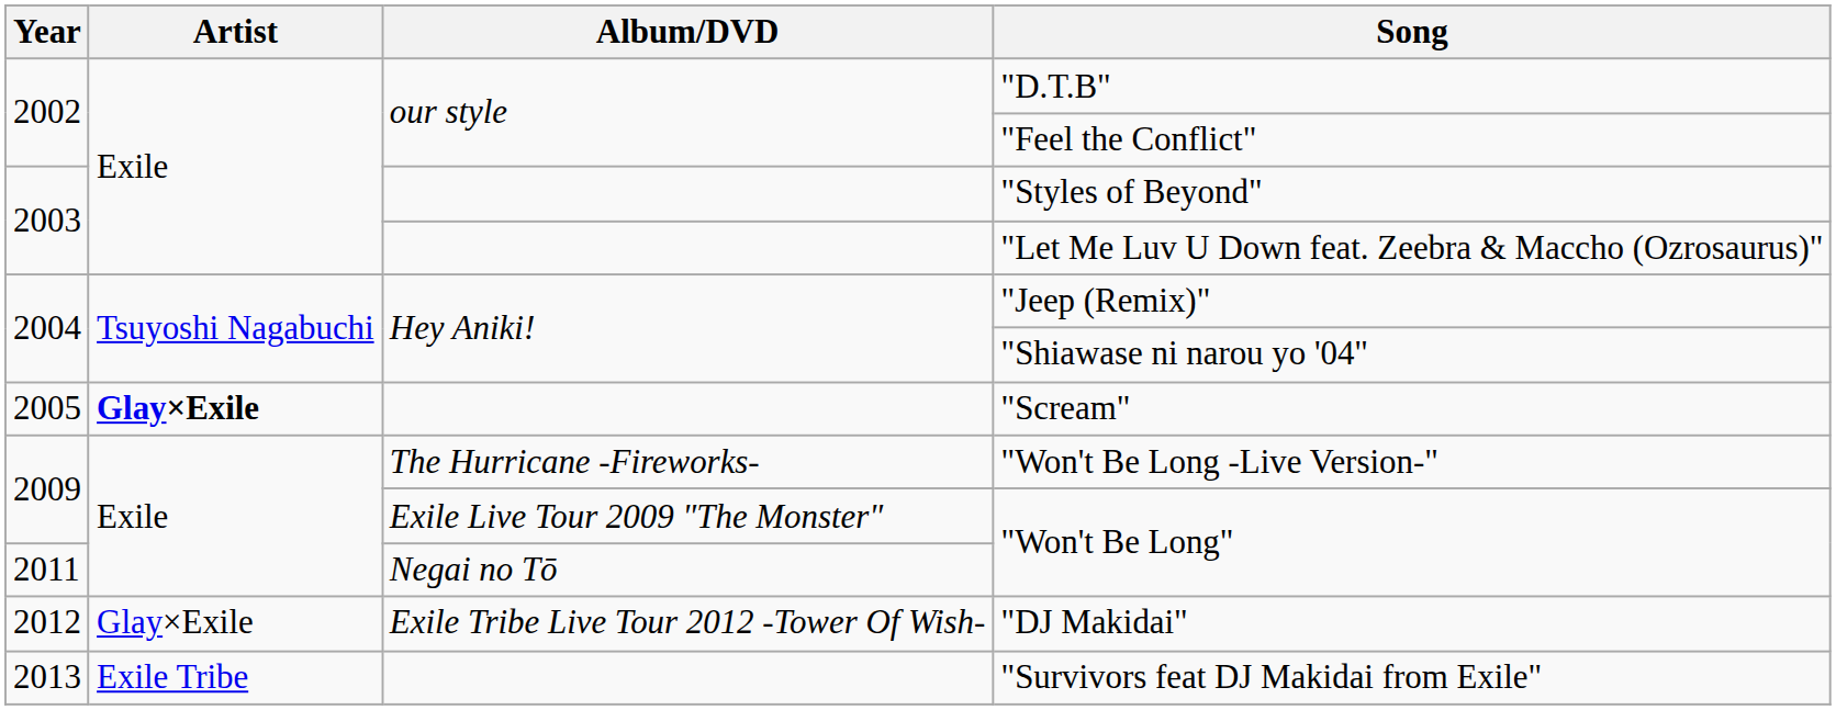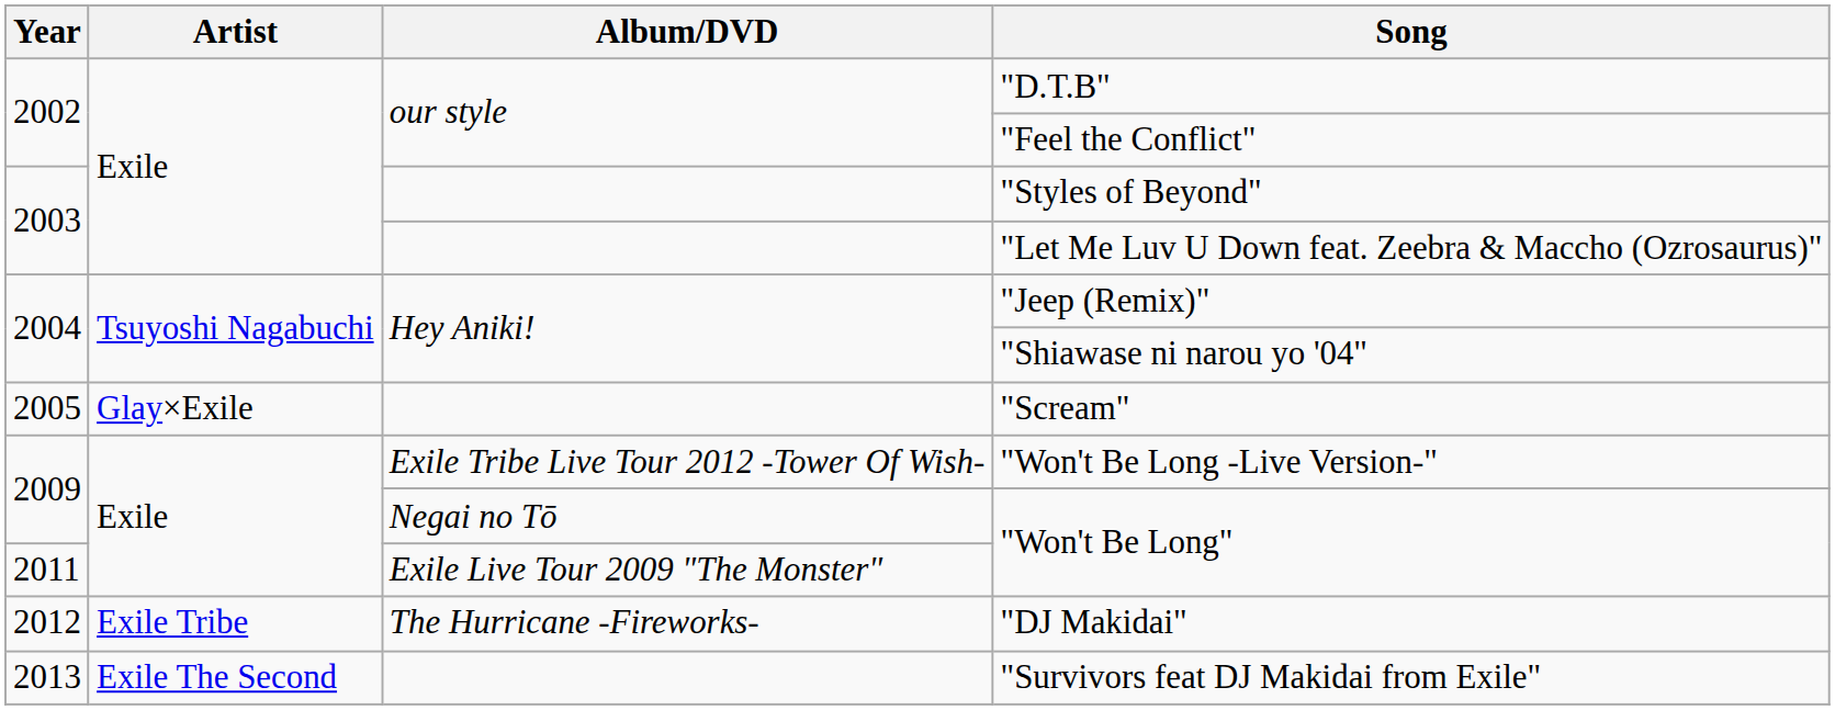"Scream" | Artist: bold -> normal
"Won't Be Long -Live Version-" | Album/DVD: The Hurricane -Fireworks- -> Exile Tribe Live Tour 2012 -Tower Of Wish-
2009 / "Won't Be Long" | Album/DVD: Exile Live Tour 2009 "The Monster" -> Negai no Tō
2011 / "Won't Be Long" | Album/DVD: Negai no Tō -> Exile Live Tour 2009 "The Monster"
"DJ Makidai" | Artist: Glay×Exile -> Exile Tribe
"DJ Makidai" | Album/DVD: Exile Tribe Live Tour 2012 -Tower Of Wish- -> The Hurricane -Fireworks-
"Survivors feat DJ Makidai from Exile" | Artist: Exile Tribe -> Exile The Second
